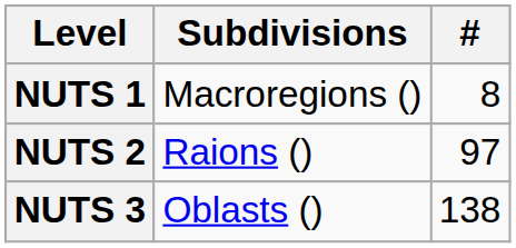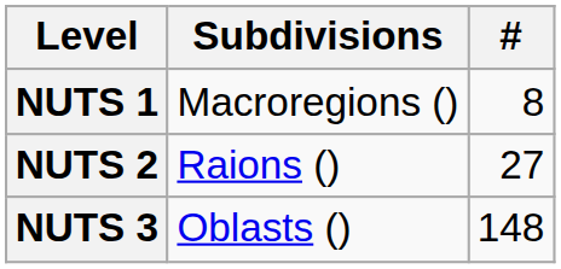NUTS 2 | #: 97 -> 27
NUTS 3 | #: 138 -> 148
